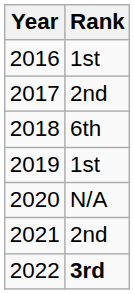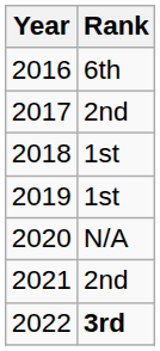2016 | Rank: 1st -> 6th
2018 | Rank: 6th -> 1st
